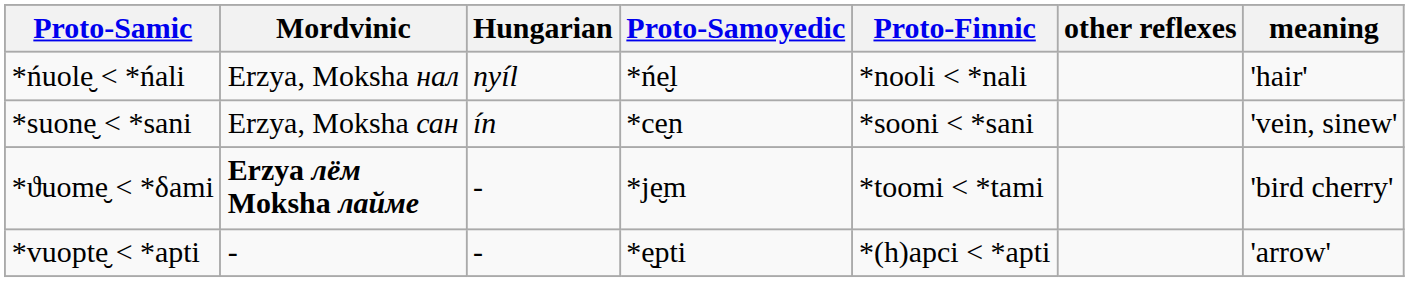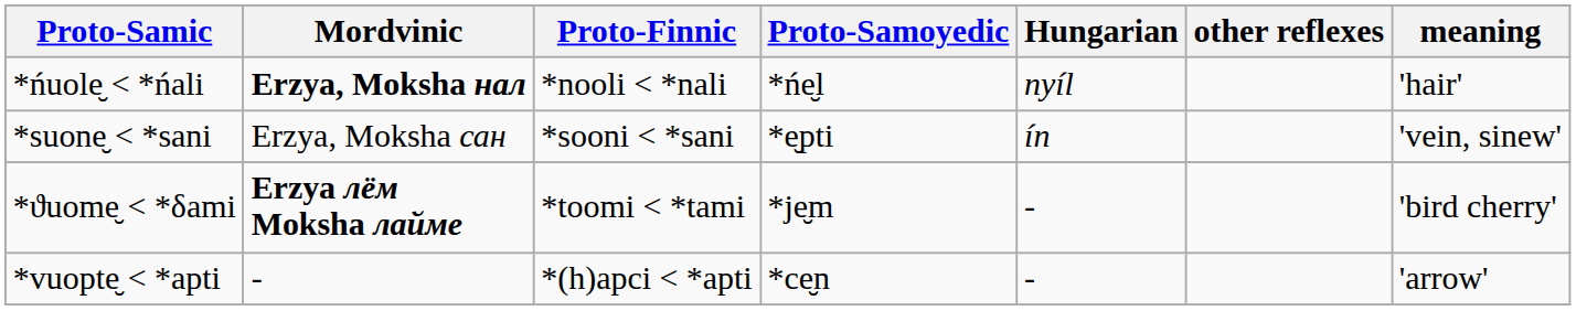columns swapped: Proto-Finnic <-> Hungarian
*ńuole̮ < *ńali | Mordvinic: normal -> bold
*suone̮ < *sani | Proto-Samoyedic: *ce̮n -> *e̮pti
*vuopte̮ < *apti | Proto-Samoyedic: *e̮pti -> *ce̮n
